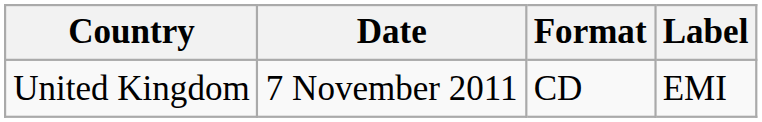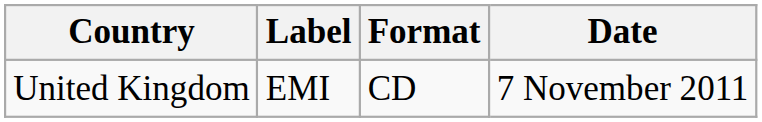columns swapped: Date <-> Label
